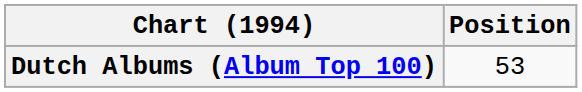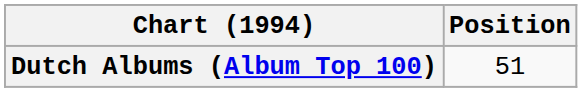Dutch Albums (Album Top 100) | Position: 53 -> 51
